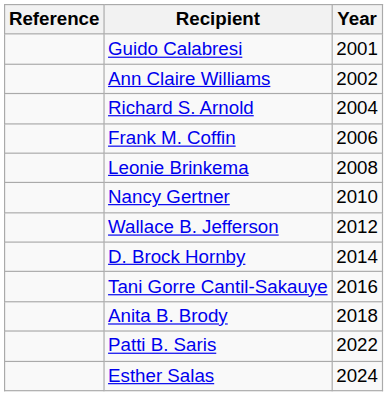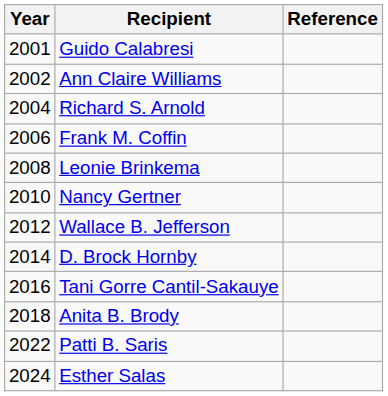columns swapped: Year <-> Reference
